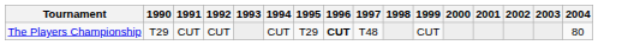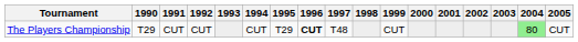+ column: 2005 | CUT
The Players Championship | 2004: no background -> lightgreen background
